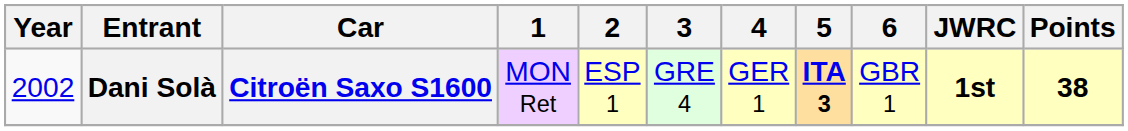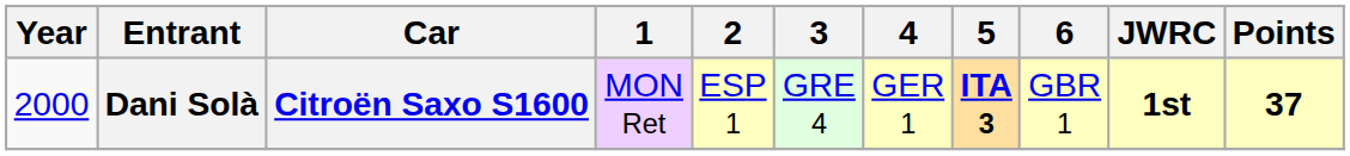Dani Solà | Year: 2002 -> 2000
Dani Solà | Points: 38 -> 37
